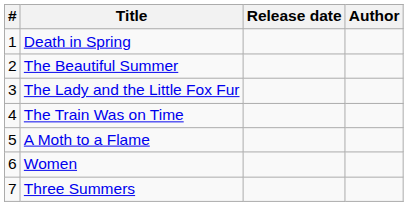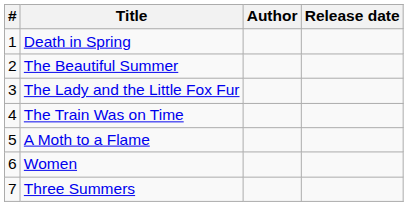columns swapped: Author <-> Release date
